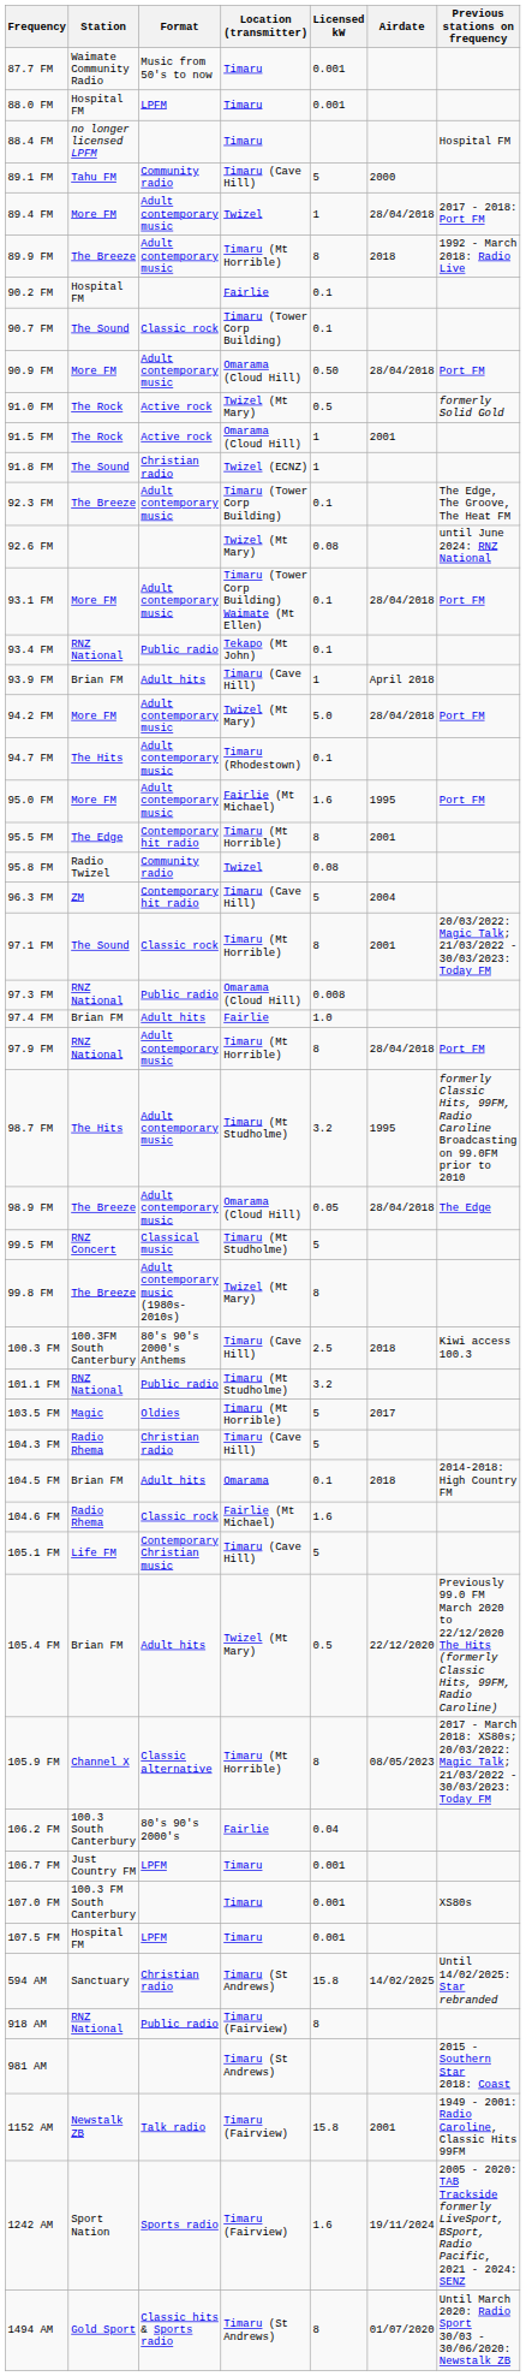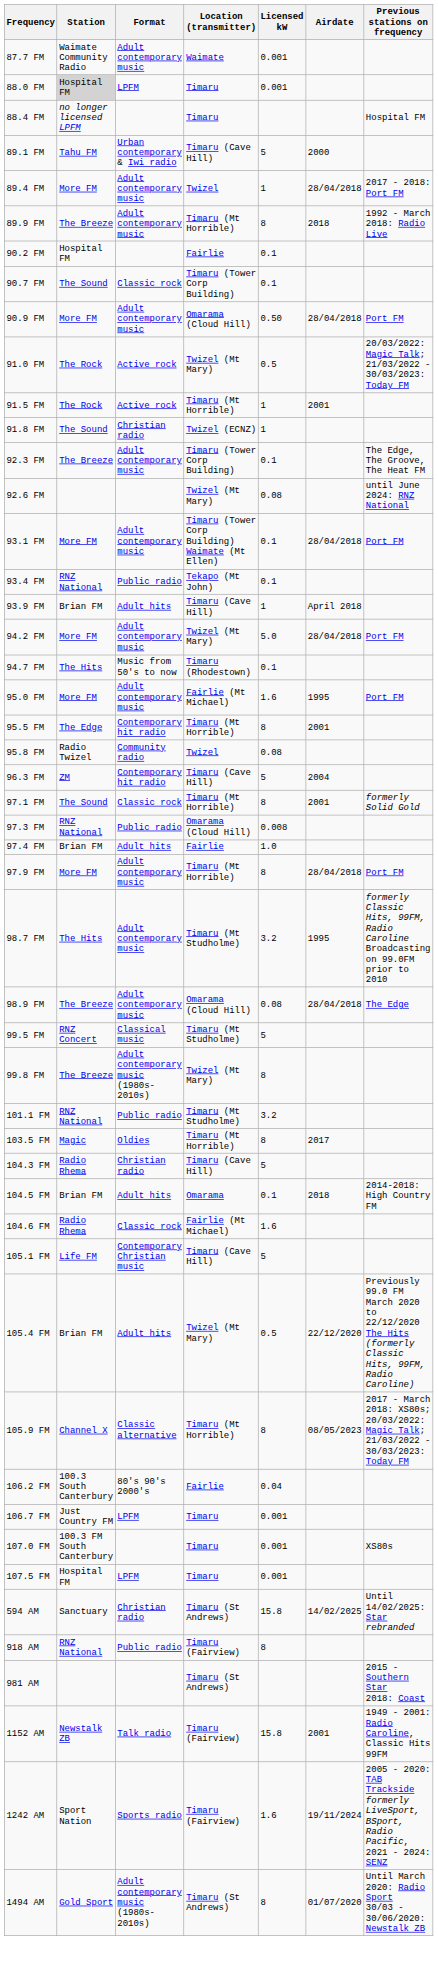87.7 FM | Format: Music from 50's to now -> Adult contemporary music
87.7 FM | Location (transmitter): Timaru -> Waimate
88.0 FM | Station: no background -> lightgrey background
89.1 FM | Format: Community radio -> Urban contemporary & Iwi radio
91.0 FM | Previous stations on frequency: formerly Solid Gold -> 20/03/2022: Magic Talk; 21/03/2022 - 30/03/2023: Today FM
91.5 FM | Location (transmitter): Omarama (Cloud Hill) -> Timaru (Mt Horrible)
94.7 FM | Format: Adult contemporary music -> Music from 50's to now
97.1 FM | Previous stations on frequency: 20/03/2022: Magic Talk; 21/03/2022 - 30/03/2023: Today FM -> formerly Solid Gold
97.9 FM | Station: RNZ National -> More FM
98.9 FM | Licensed kW: 0.05 -> 0.08
- row: 100.3 FM | 100.3FM South Canterbury | 80's 90's 2000's Anthems | Timaru (Cave Hill) | 2.5 | 2018 | Kiwi access 100.3
103.5 FM | Licensed kW: 5 -> 8
1494 AM | Format: Classic hits & Sports radio -> Adult contemporary music (1980s-2010s)
